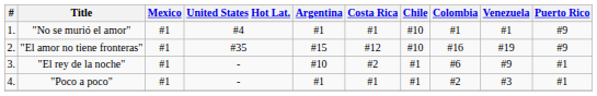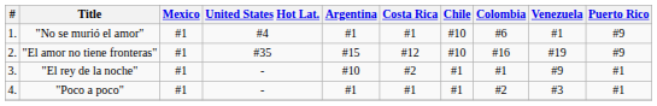"No se murió el amor" | Colombia: #1 -> #6
"El rey de la noche" | Colombia: #6 -> #1
